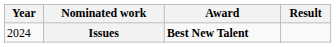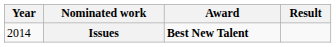Issues | Year: 2024 -> 2014
